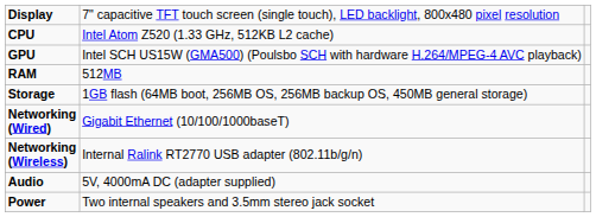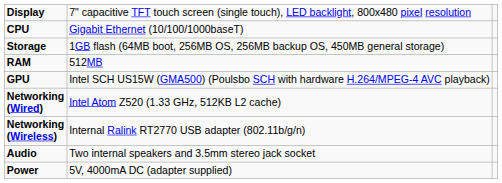CPU | column 2: Intel Atom Z520 (1.33 GHz, 512KB L2 cache) -> Gigabit Ethernet (10/100/1000baseT)
rows swapped: GPU <-> Storage
Networking (Wired) | column 2: Gigabit Ethernet (10/100/1000baseT) -> Intel Atom Z520 (1.33 GHz, 512KB L2 cache)
Audio | column 2: 5V, 4000mA DC (adapter supplied) -> Two internal speakers and 3.5mm stereo jack socket
Power | column 2: Two internal speakers and 3.5mm stereo jack socket -> 5V, 4000mA DC (adapter supplied)
